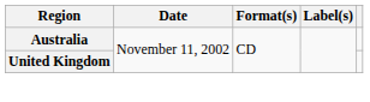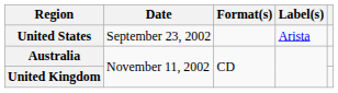+ row: United States | September 23, 2002 | Arista
